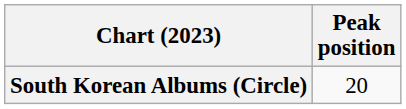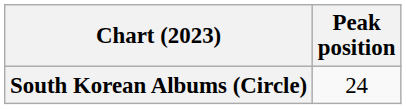South Korean Albums (Circle) | Peak position: 20 -> 24
